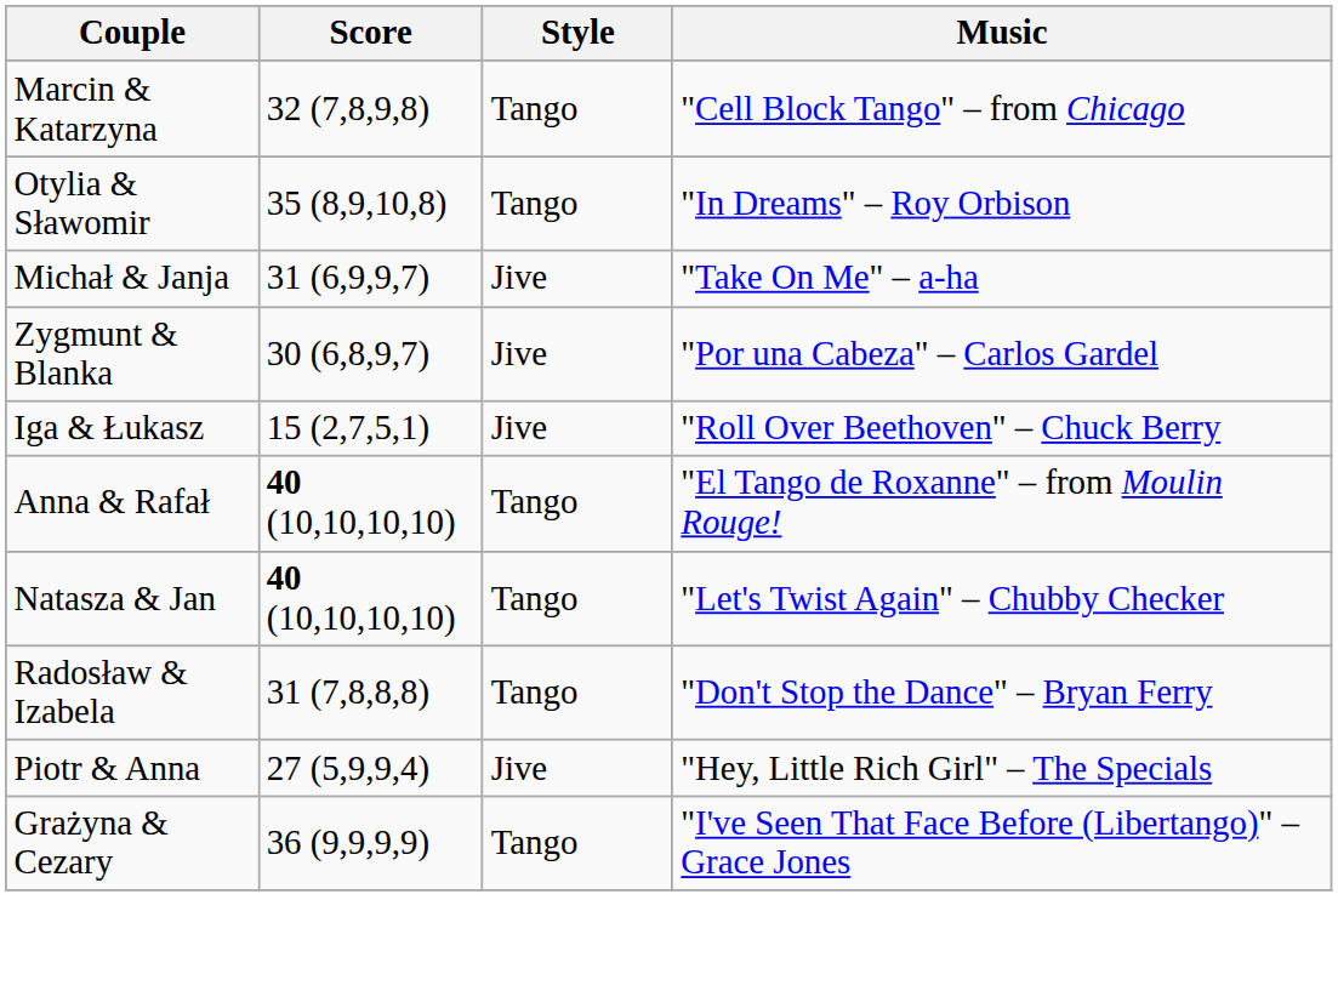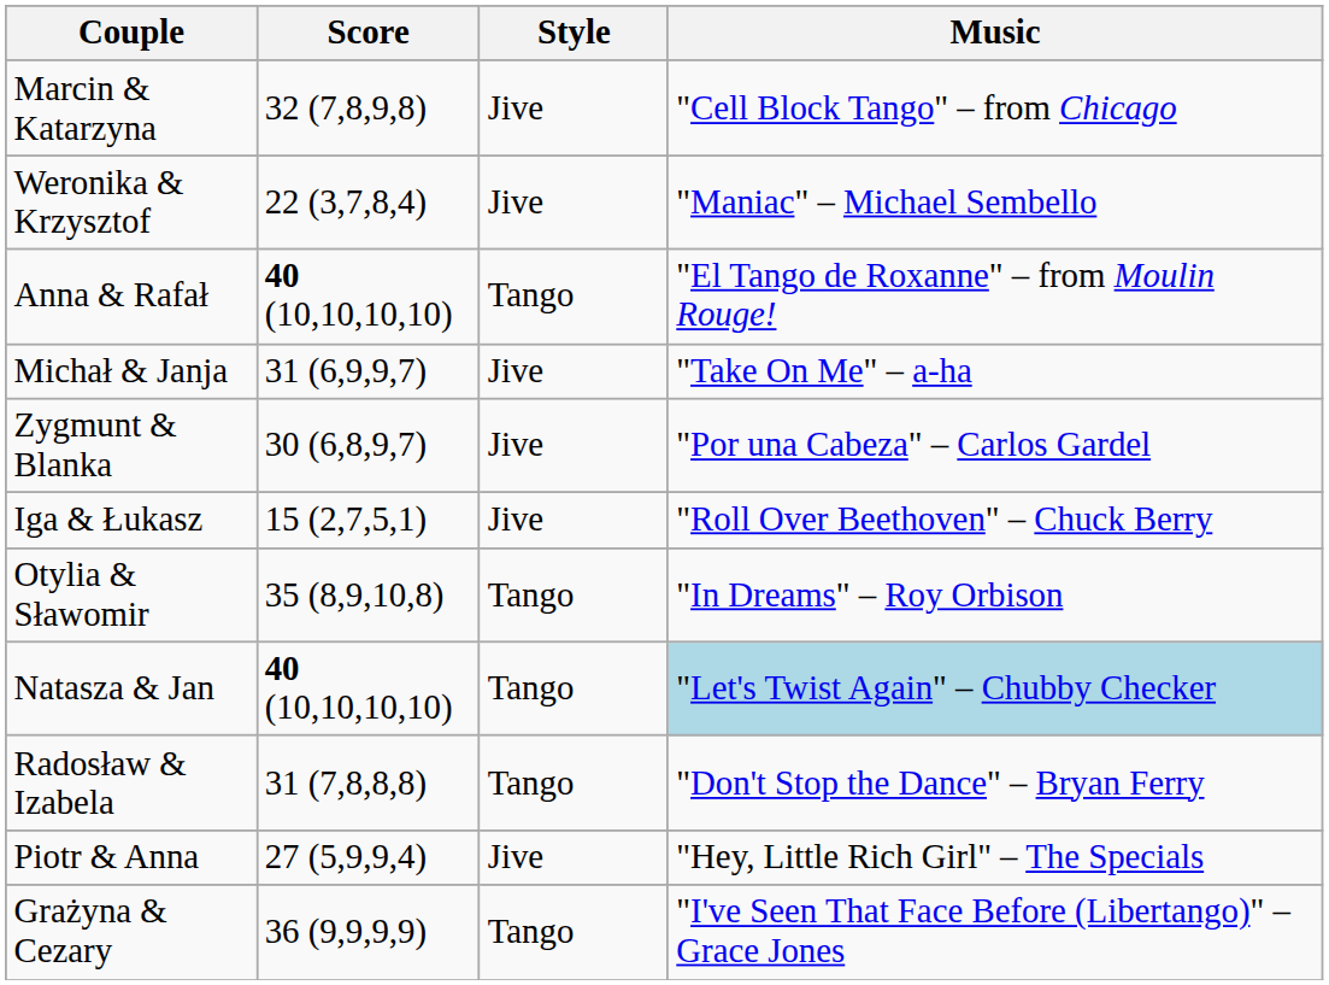Marcin & Katarzyna | Style: Tango -> Jive
+ row: Weronika & Krzysztof | 22 (3,7,8,4) | Jive | "Maniac" – Michael Sembello
rows swapped: Anna & Rafał <-> Otylia & Sławomir
Natasza & Jan | Music: no background -> lightblue background
